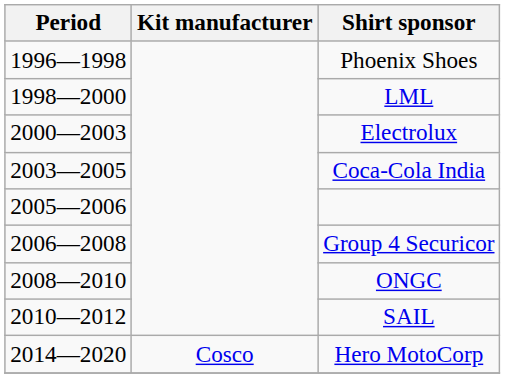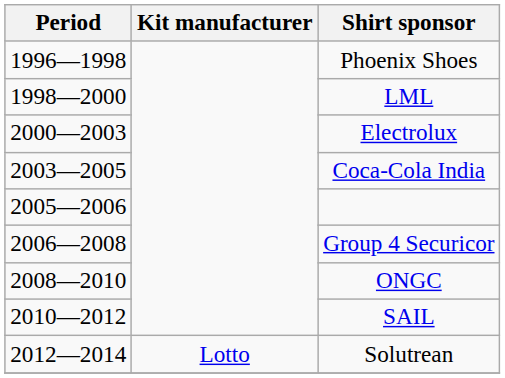+ row: 2012—2014 | Lotto | Solutrean
- row: 2014—2020 | Cosco | Hero MotoCorp
